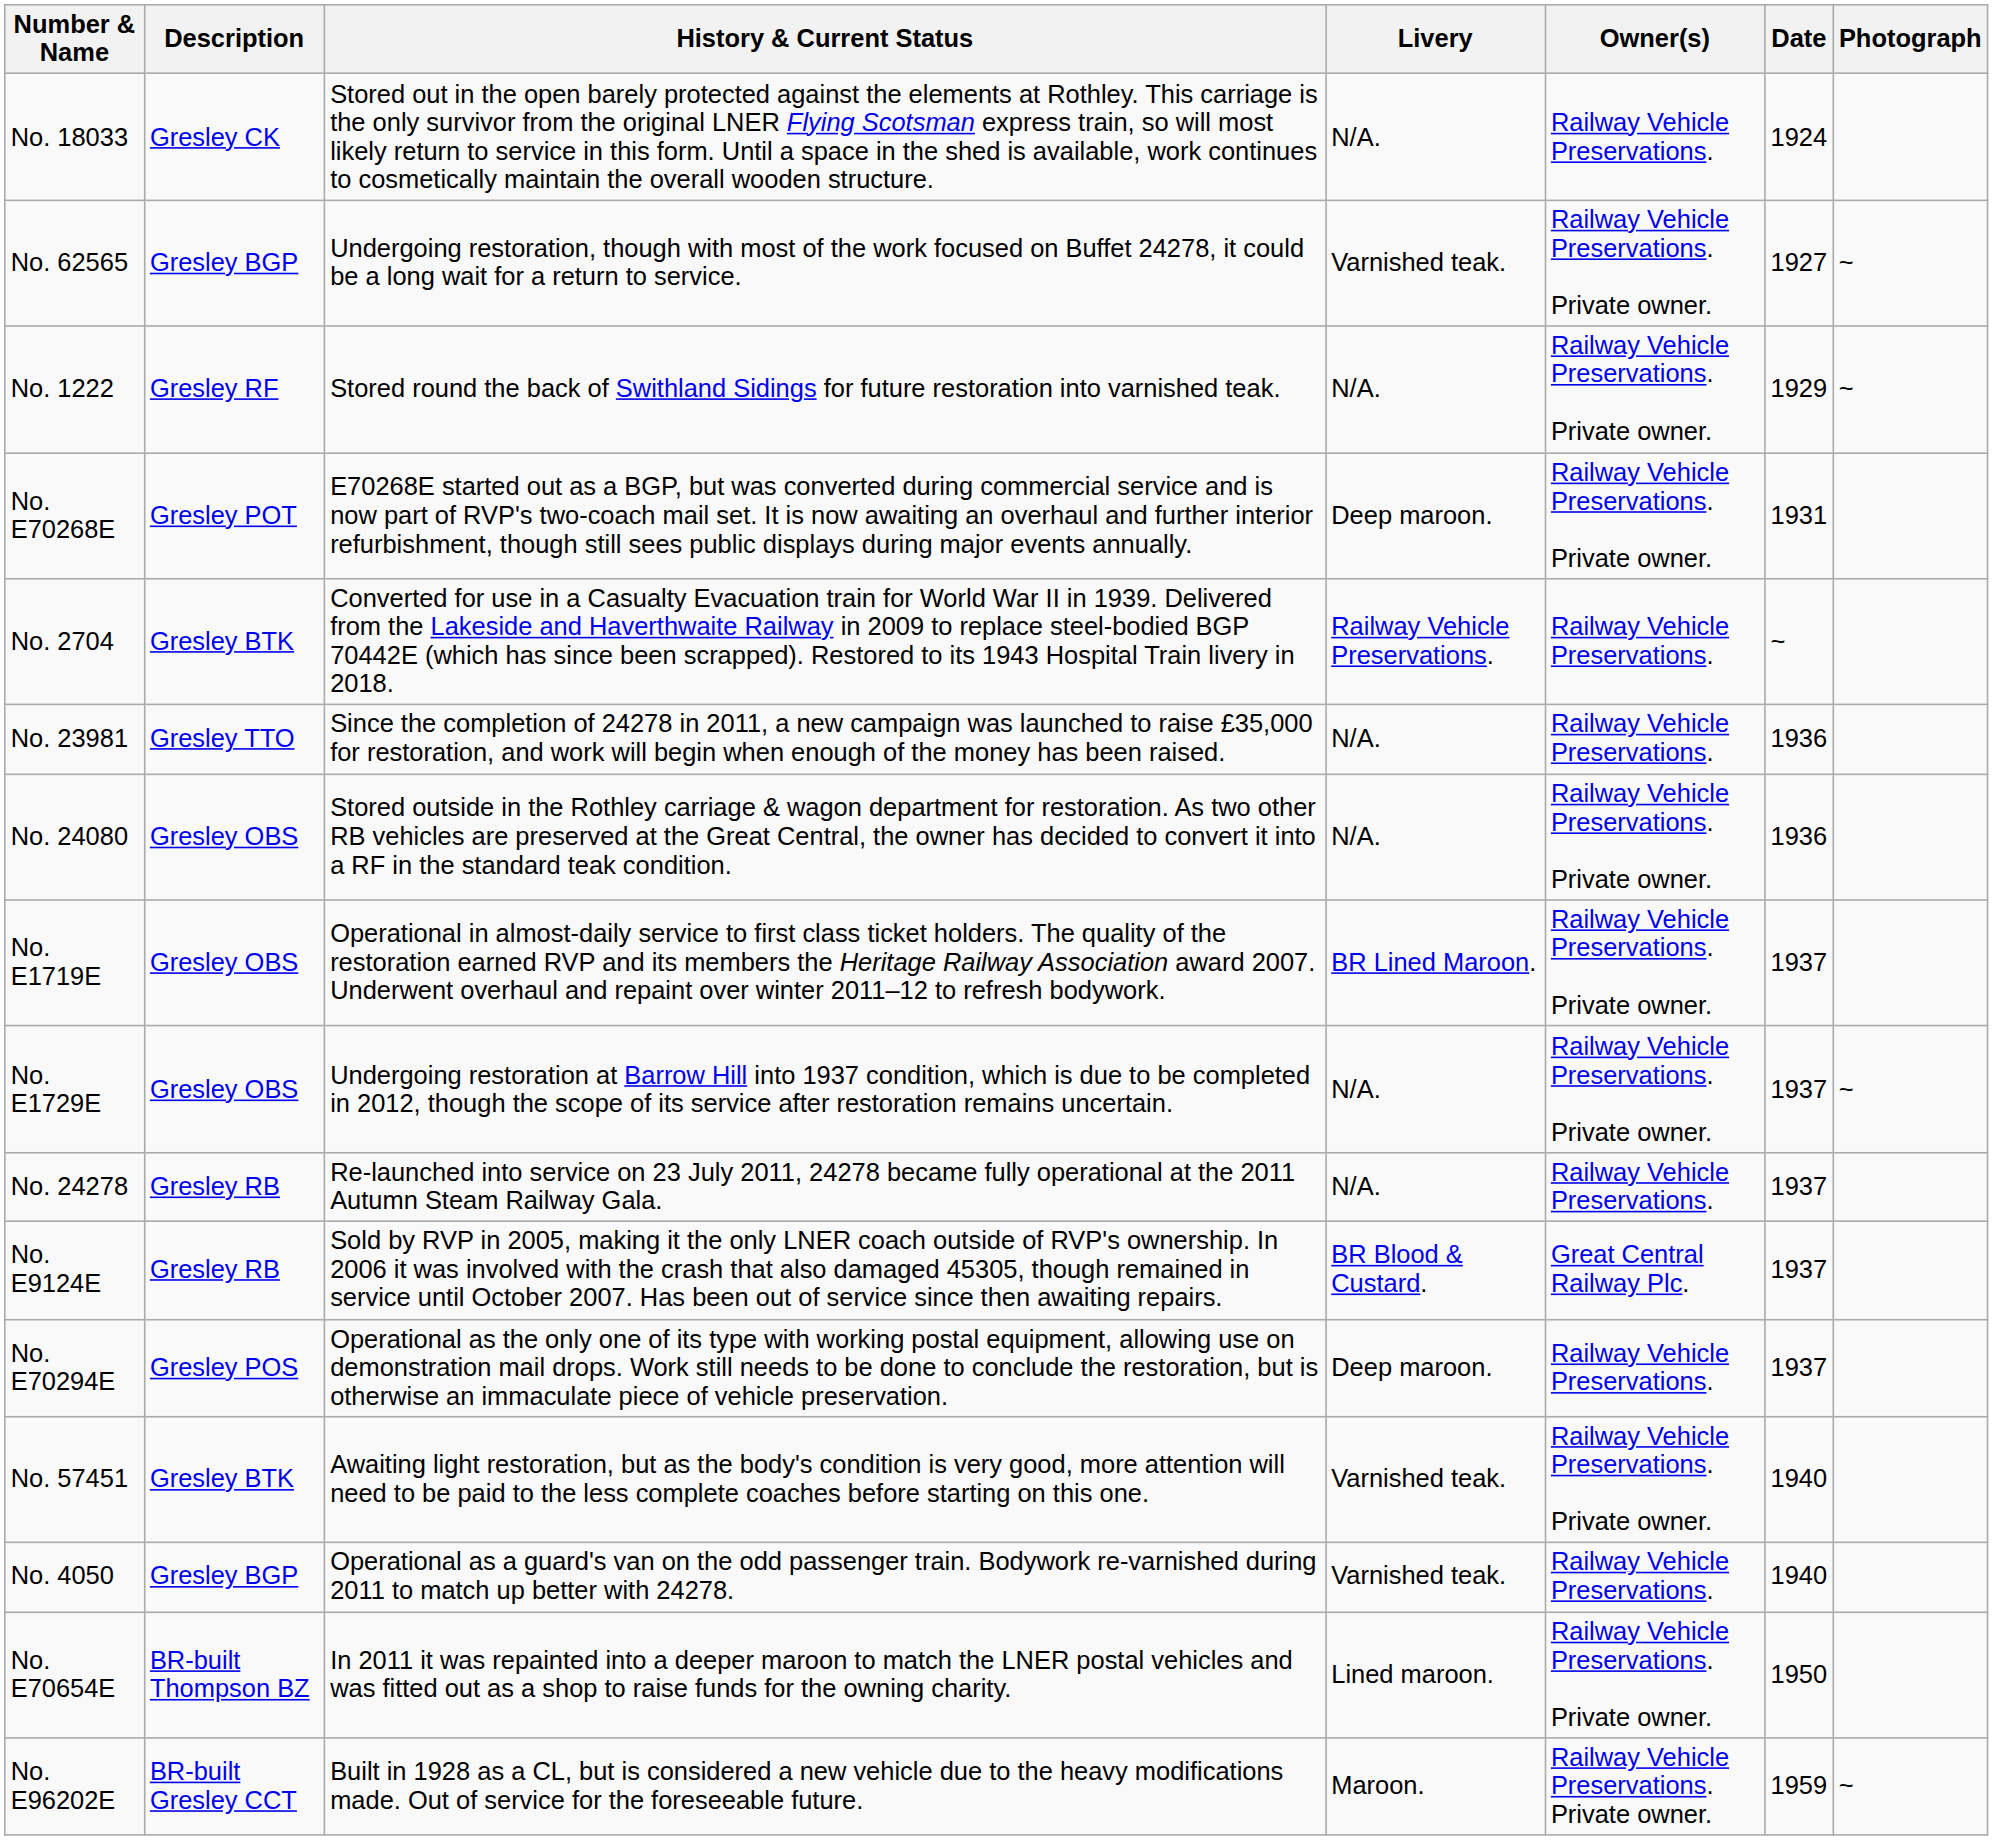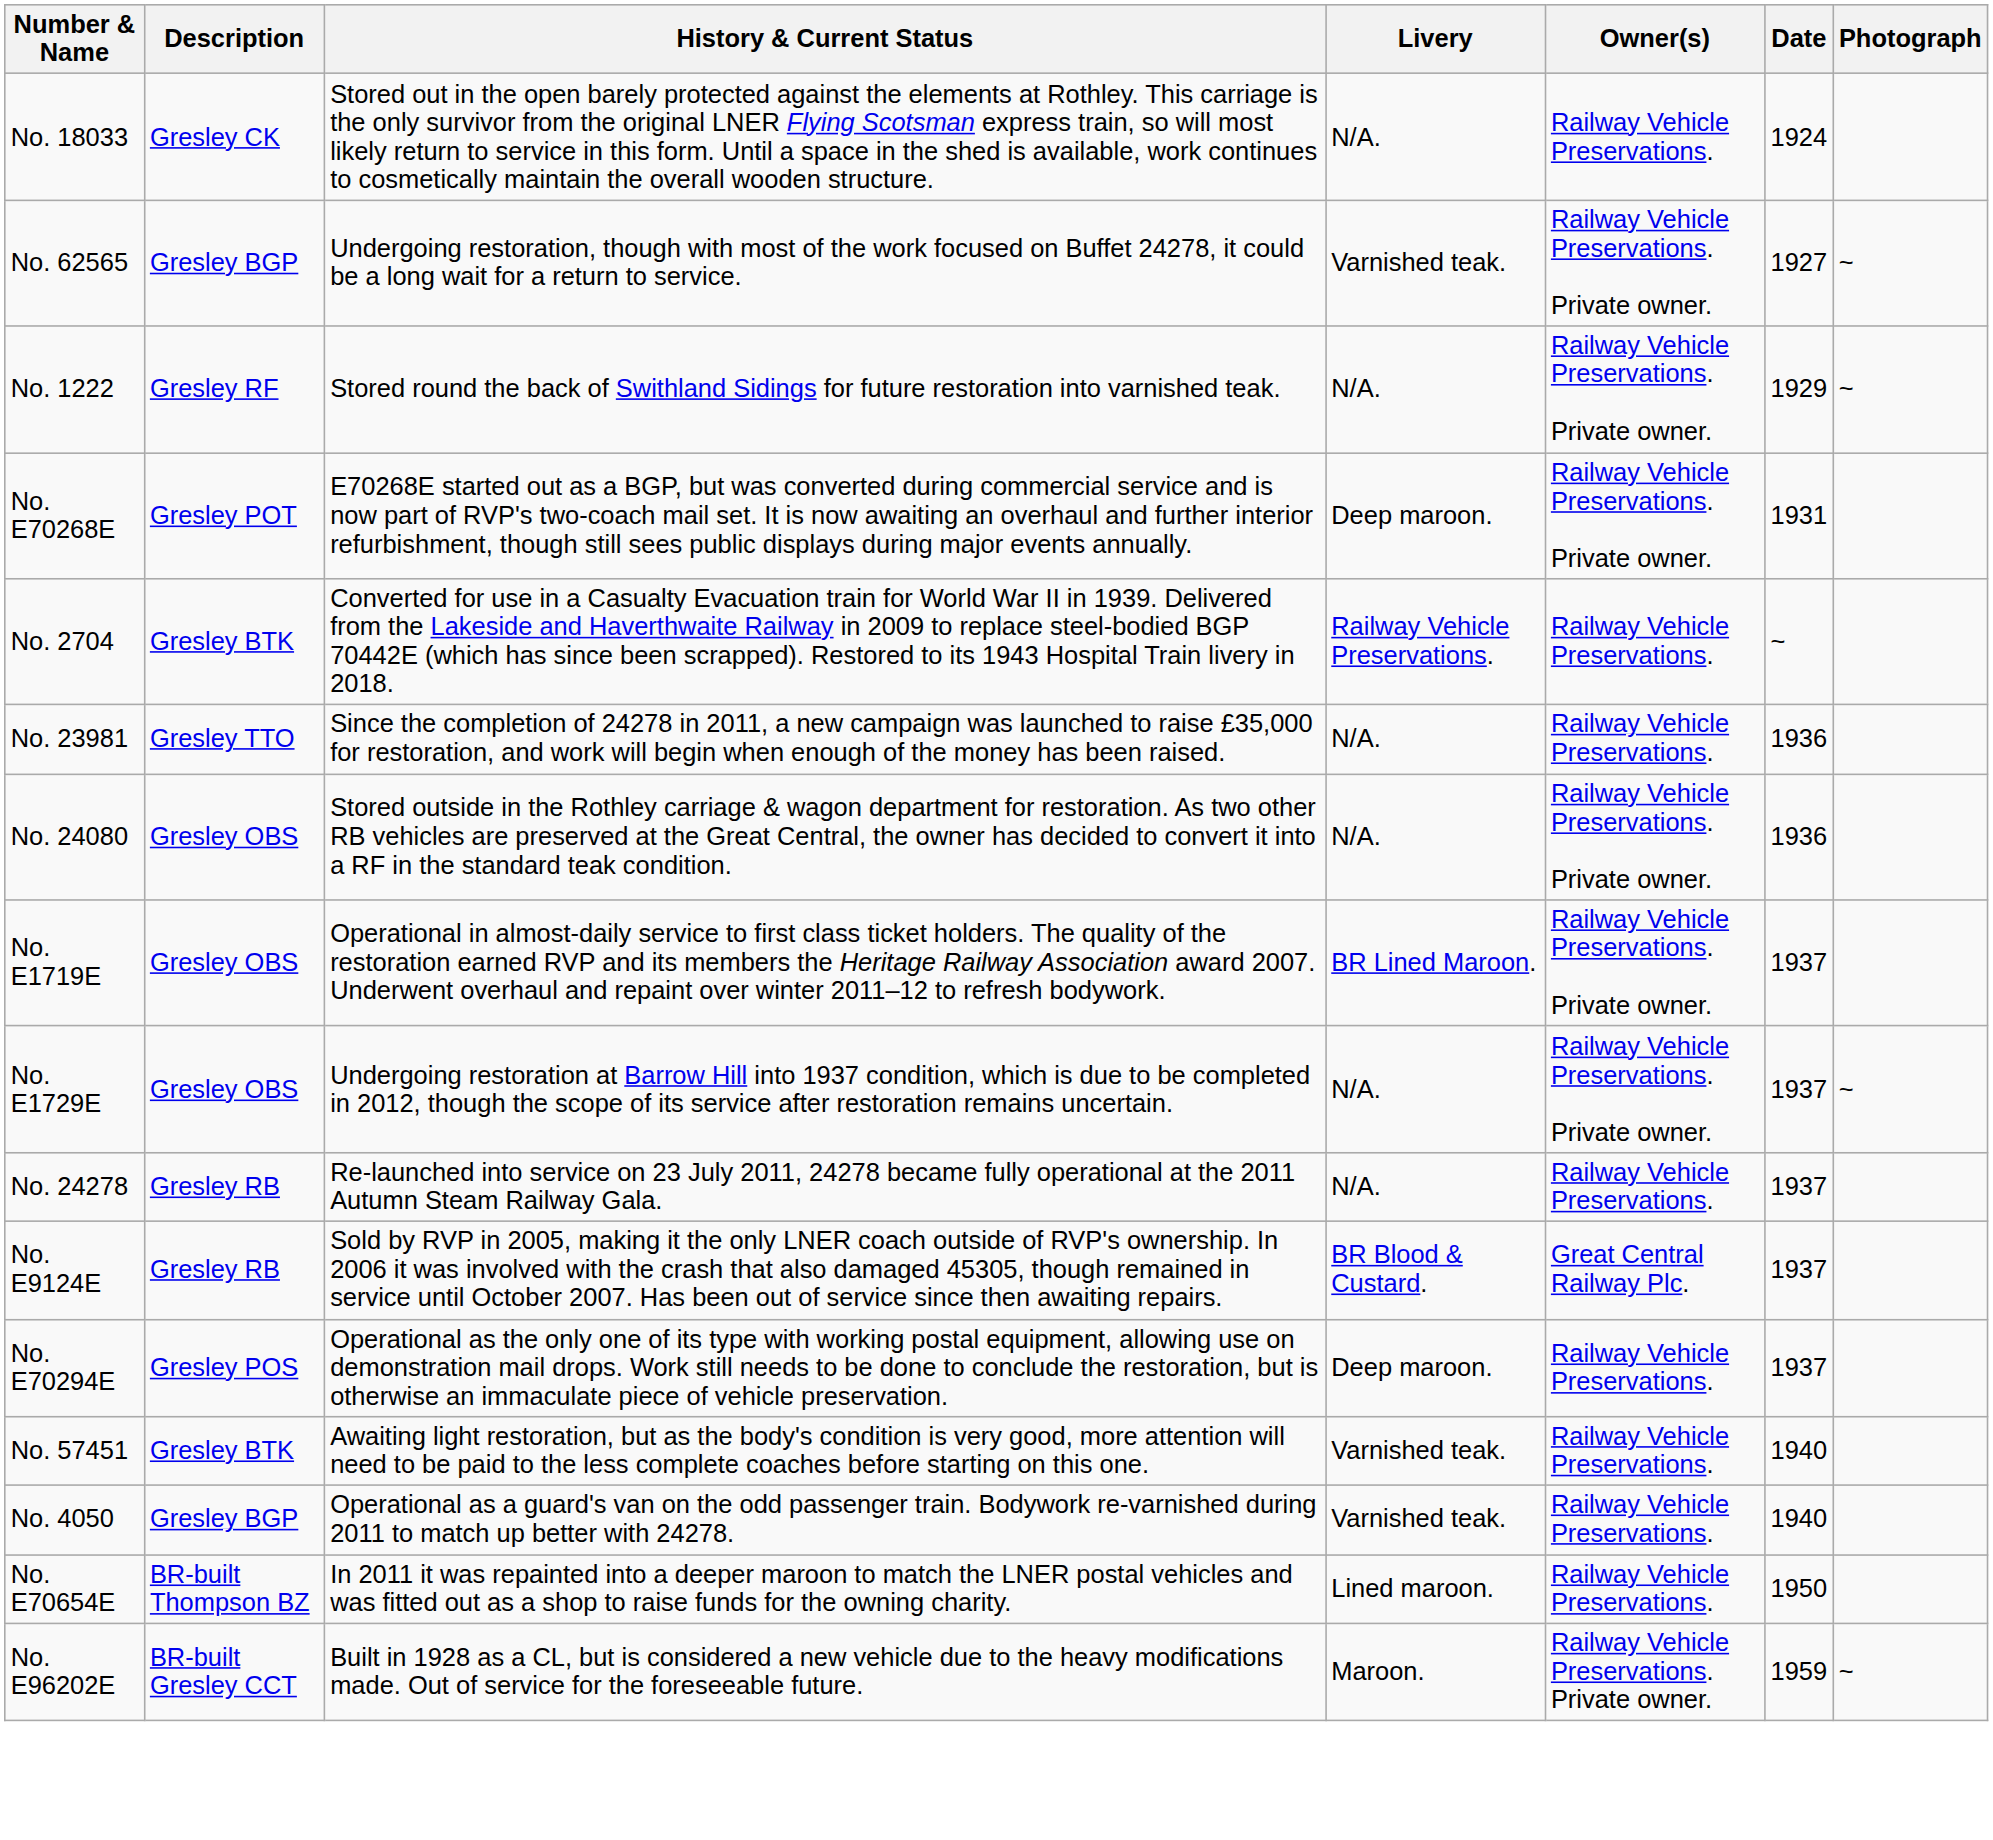No. 57451 | Owner(s): Railway Vehicle Preservations. Private owner. -> Railway Vehicle Preservations.
No. E70654E | Owner(s): Railway Vehicle Preservations. Private owner. -> Railway Vehicle Preservations.
